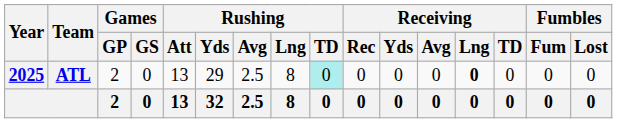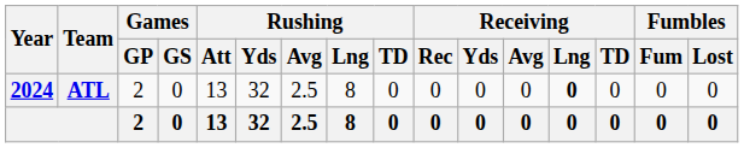ATL | Year: 2025 -> 2024
ATL | Rushing / Yds: 29 -> 32
ATL | Rushing / TD: paleturquoise background -> no background
